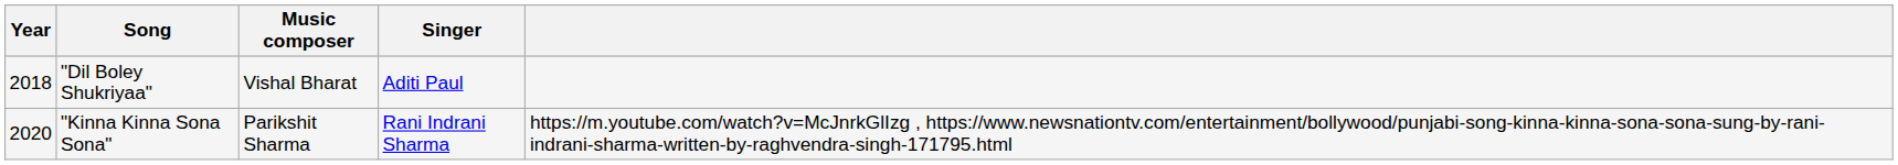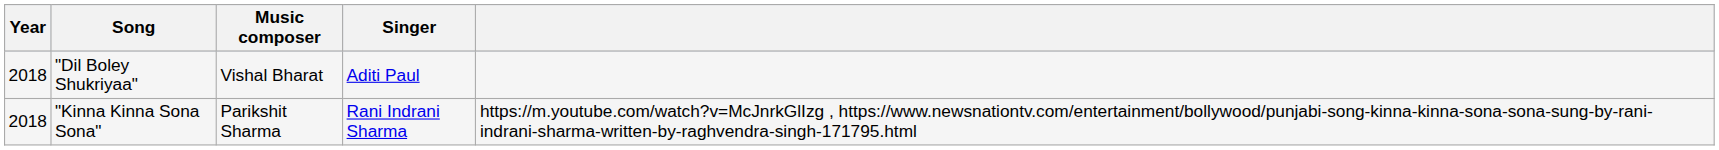"Kinna Kinna Sona Sona" | Year: 2020 -> 2018
